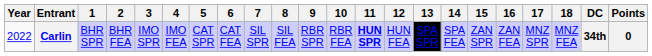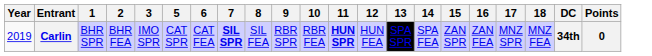- column: 4 | IMO FEA
Carlin | Year: 2022 -> 2019
Carlin | 7: normal -> bold
